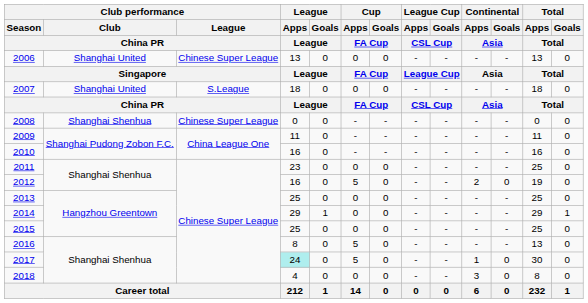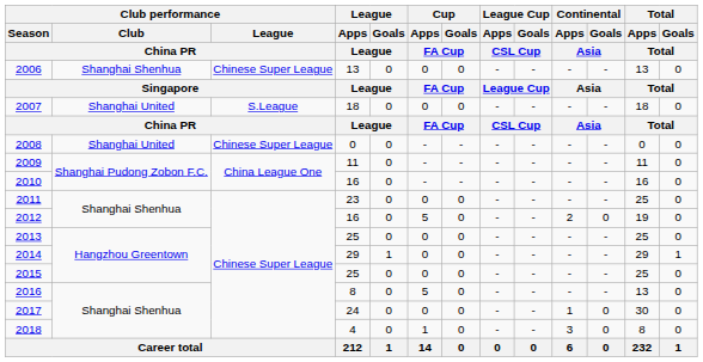2006 | Club performance / Club / China PR: Shanghai United -> Shanghai Shenhua
2008 | Club performance / Club / China PR: Shanghai Shenhua -> Shanghai United
2017 | League / Apps / League: paleturquoise background -> no background
2017 | Cup / Apps / FA Cup: 5 -> 0
2018 | Cup / Apps / FA Cup: 0 -> 1
